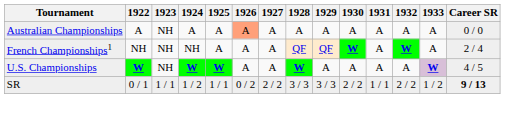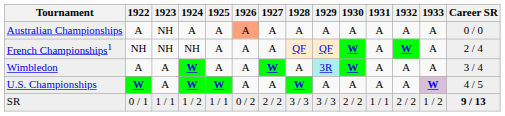+ row: Wimbledon | A | A | W | A | A | W | A | 3R | W | A | A | A | 3 / 4
U.S. Championships | 1923: NH -> A
